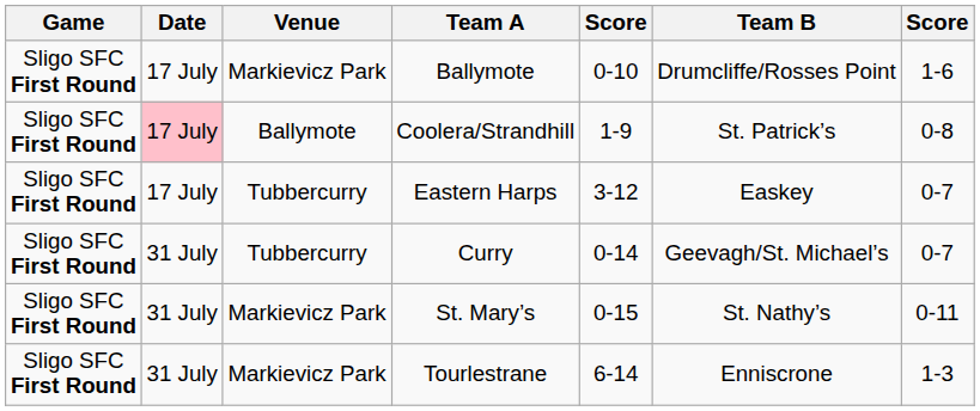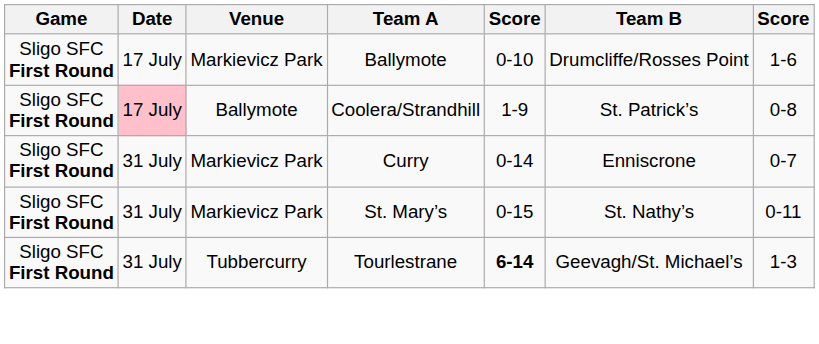- row: Sligo SFC First Round | 17 July | Tubbercurry | Eastern Harps | 3-12 | Easkey | 0-7
Curry | Venue: Tubbercurry -> Markievicz Park
Curry | Team B: Geevagh/St. Michael’s -> Enniscrone
Tourlestrane | Venue: Markievicz Park -> Tubbercurry
Tourlestrane | column 5: normal -> bold
Tourlestrane | Team B: Enniscrone -> Geevagh/St. Michael’s
